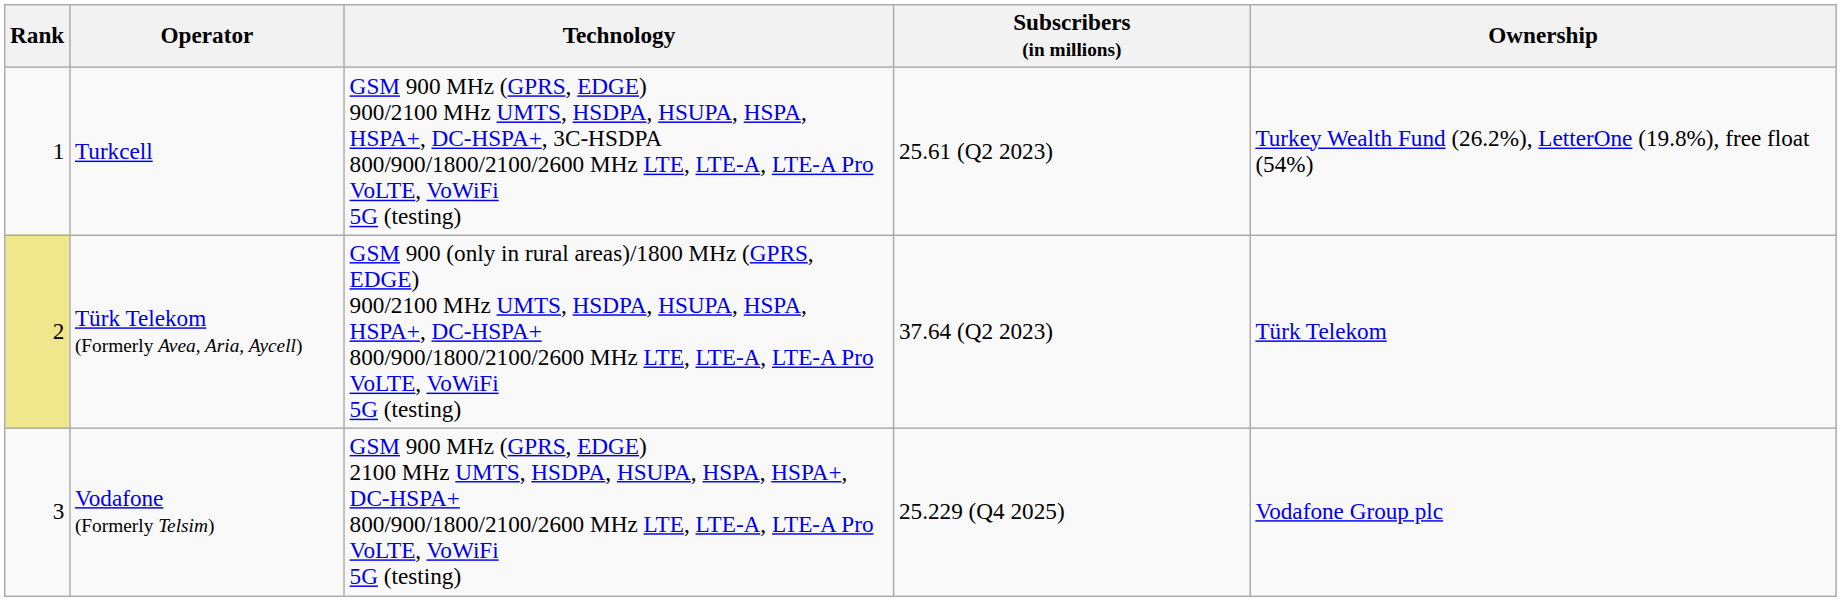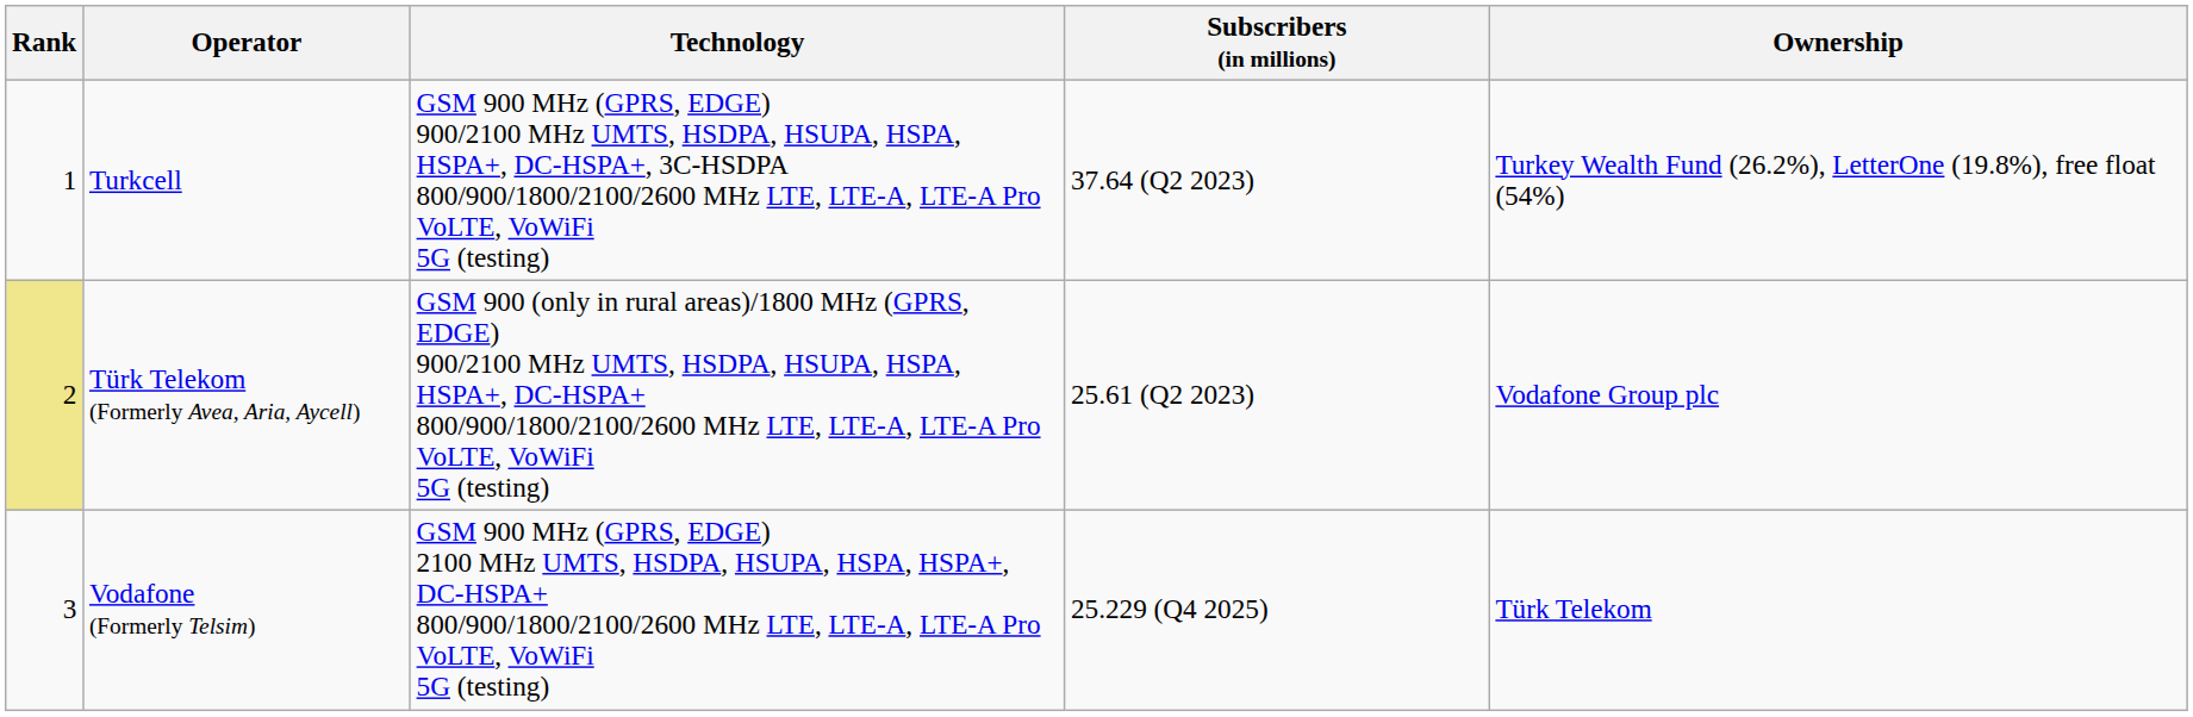Turkcell | Subscribers (in millions): 25.61 (Q2 2023) -> 37.64 (Q2 2023)
Türk Telekom (Formerly Avea, Aria, Aycell) | Subscribers (in millions): 37.64 (Q2 2023) -> 25.61 (Q2 2023)
Türk Telekom (Formerly Avea, Aria, Aycell) | Ownership: Türk Telekom -> Vodafone Group plc
Vodafone (Formerly Telsim) | Ownership: Vodafone Group plc -> Türk Telekom
